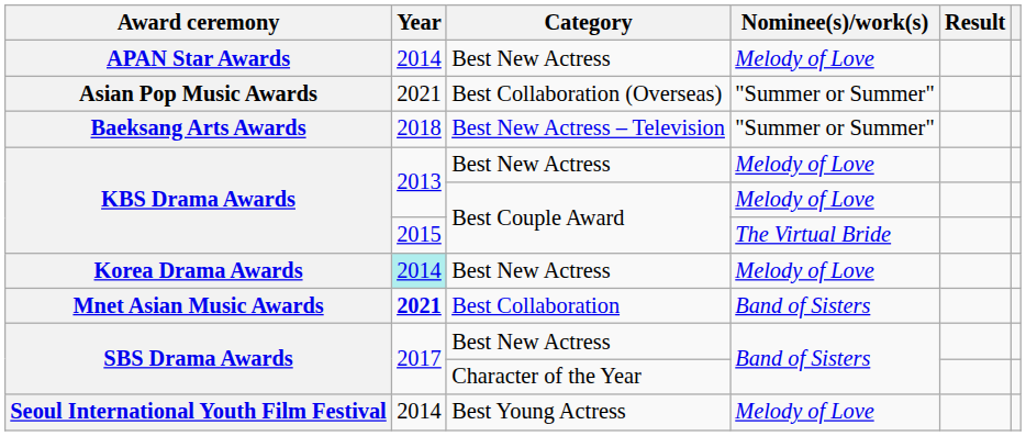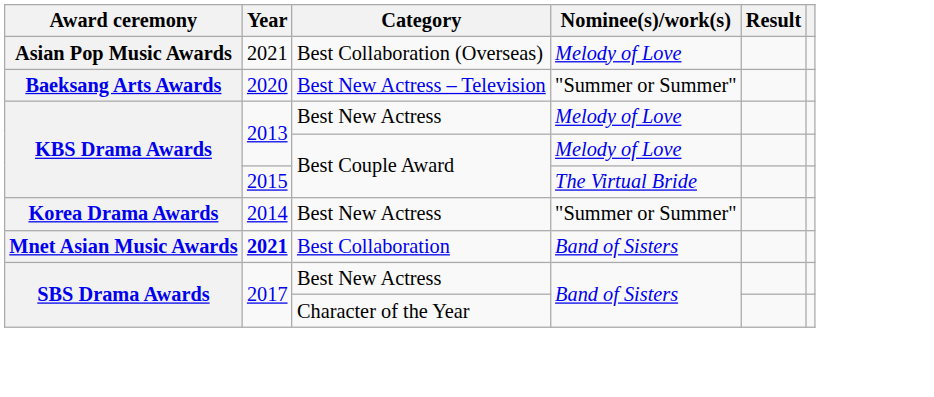- row: APAN Star Awards | 2014 | Best New Actress | Melody of Love
Asian Pop Music Awards | Nominee(s)/work(s): "Summer or Summer" -> Melody of Love
Baeksang Arts Awards | Year: 2018 -> 2020
Korea Drama Awards | Year: paleturquoise background -> no background
Korea Drama Awards | Nominee(s)/work(s): Melody of Love -> "Summer or Summer"
- row: Seoul International Youth Film Festival | 2014 | Best Young Actress | Melody of Love
